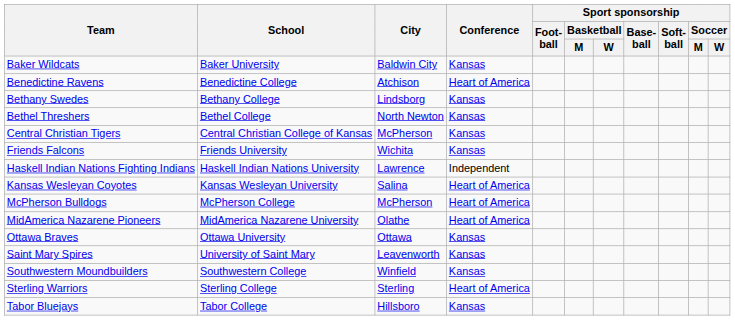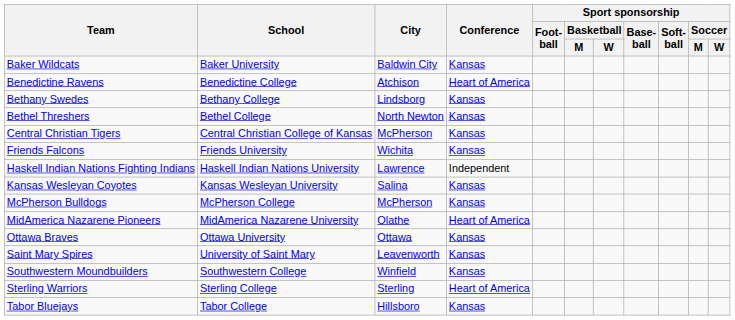Kansas Wesleyan Coyotes | Conference: Heart of America -> Kansas
McPherson Bulldogs | Conference: Heart of America -> Kansas
